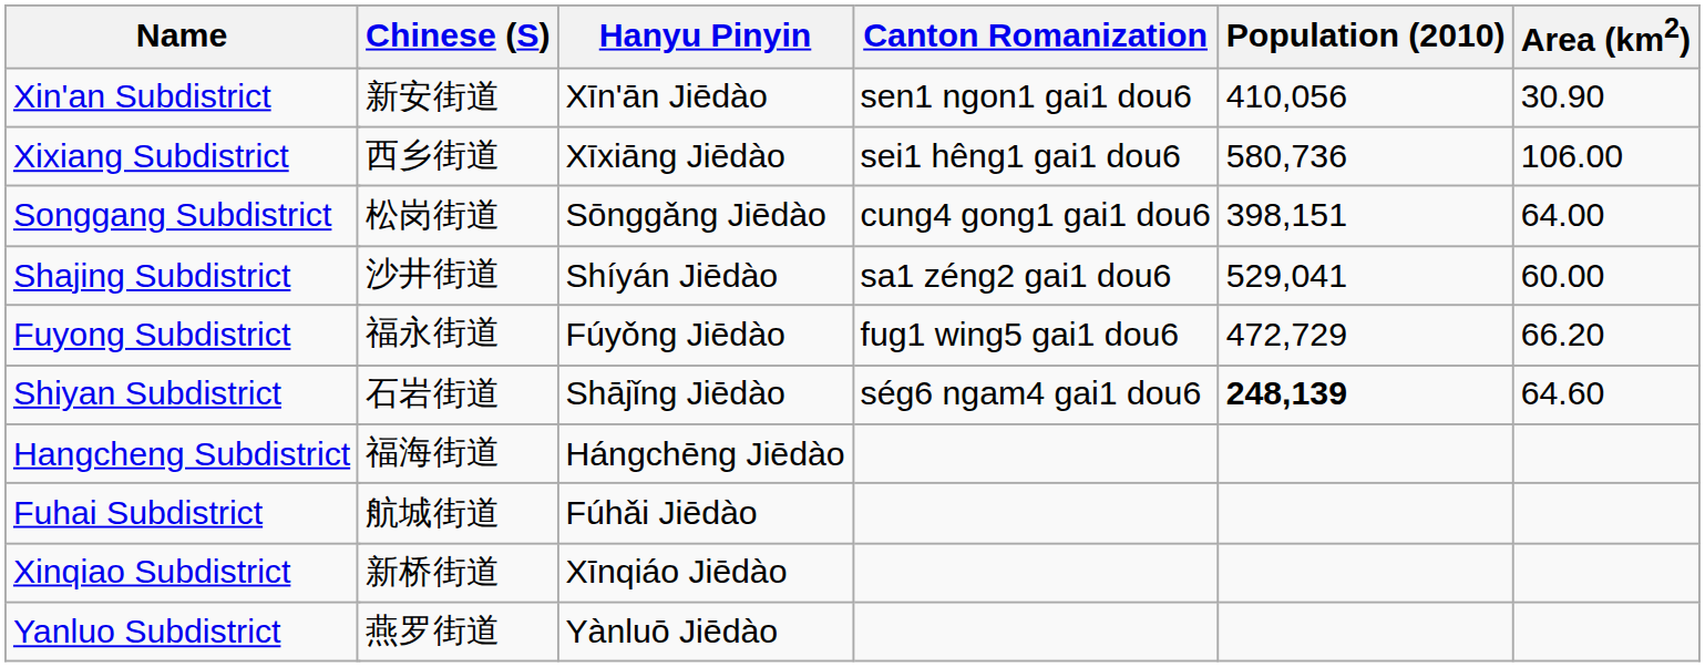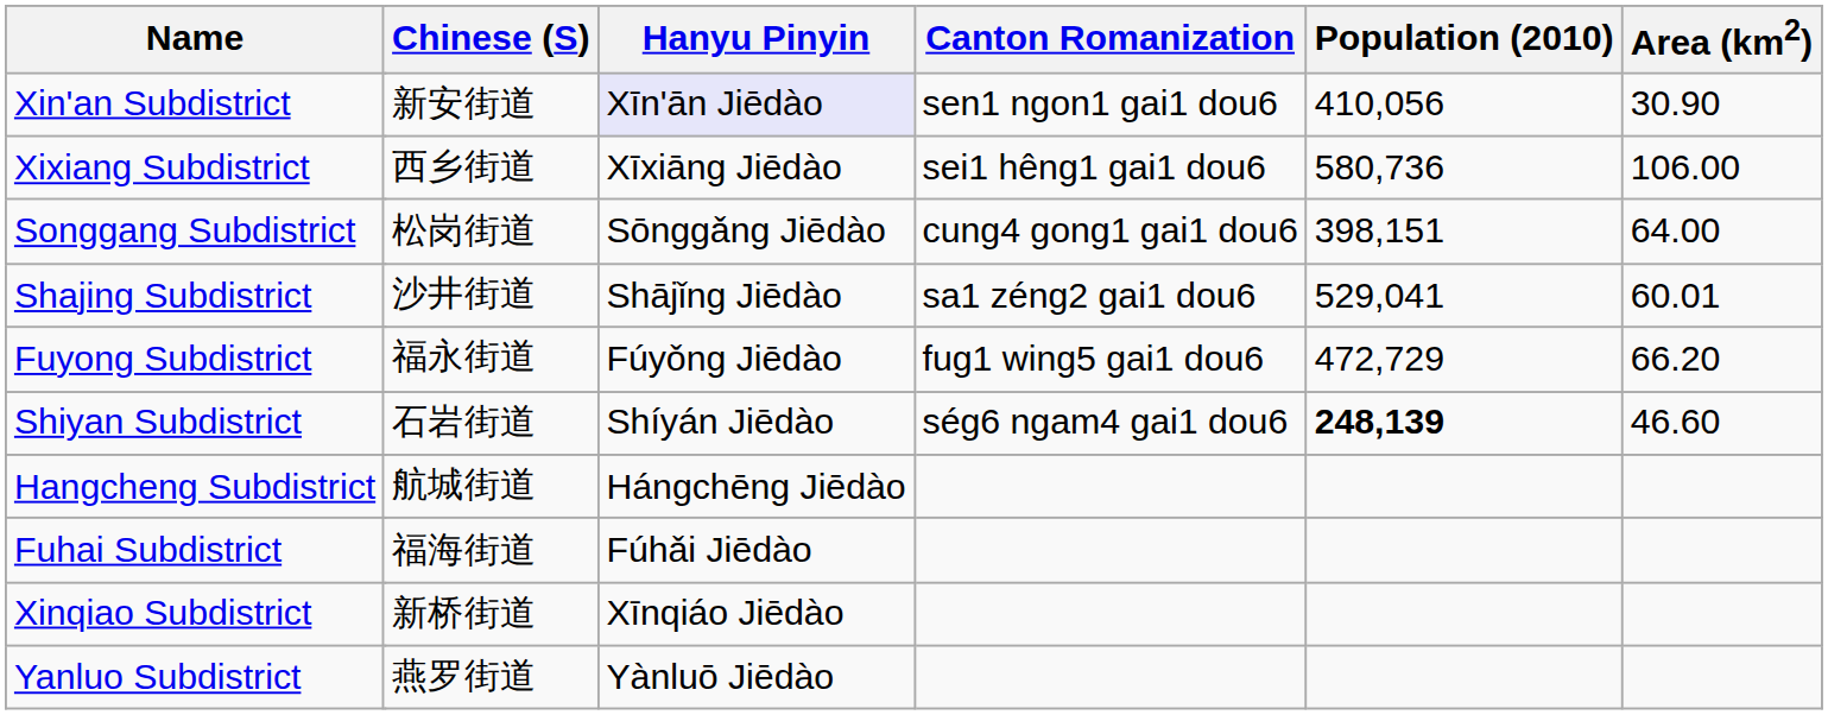Xin'an Subdistrict | Hanyu Pinyin: no background -> lavender background
Shajing Subdistrict | Hanyu Pinyin: Shíyán Jiēdào -> Shājǐng Jiēdào
Shajing Subdistrict | Area (km2): 60.00 -> 60.01
Shiyan Subdistrict | Hanyu Pinyin: Shājǐng Jiēdào -> Shíyán Jiēdào
Shiyan Subdistrict | Area (km2): 64.60 -> 46.60
Hangcheng Subdistrict | Chinese (S): 福海街道 -> 航城街道
Fuhai Subdistrict | Chinese (S): 航城街道 -> 福海街道
